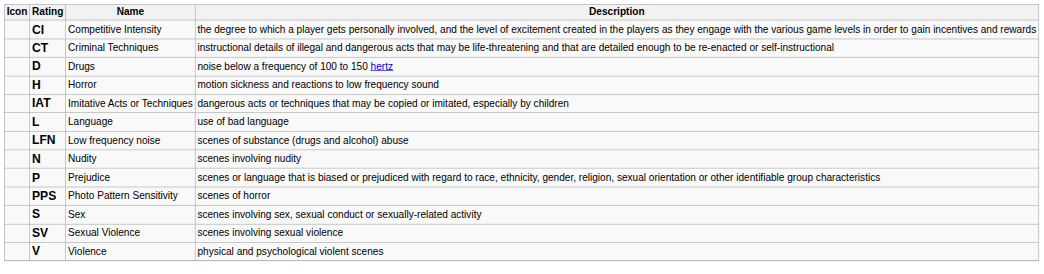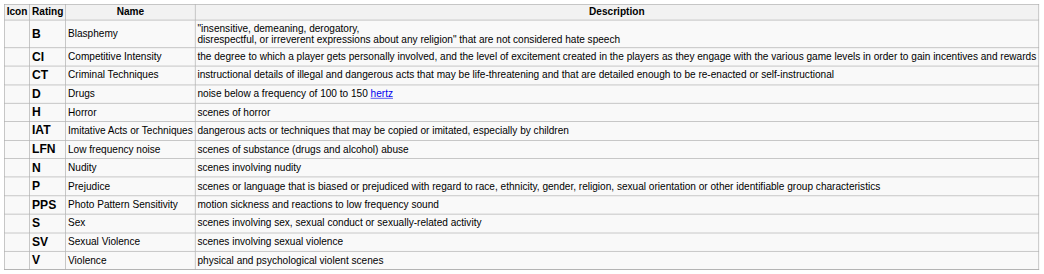+ row: B | Blasphemy | "insensitive, demeaning, derogatory, disrespectful, or irreverent expressions about any religion" that are not considered hate speech
Horror | Description: motion sickness and reactions to low frequency sound -> scenes of horror
- row: L | Language | use of bad language
Photo Pattern Sensitivity | Description: scenes of horror -> motion sickness and reactions to low frequency sound
